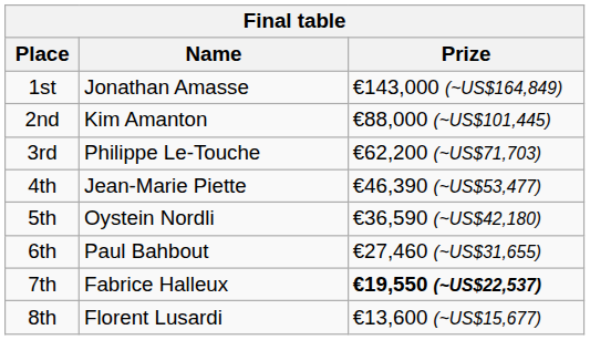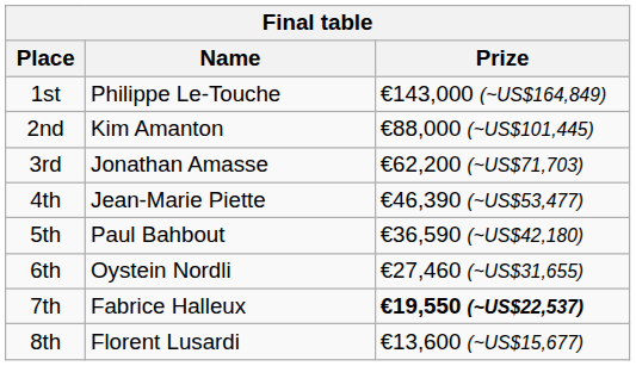1st | Name: Jonathan Amasse -> Philippe Le-Touche
3rd | Name: Philippe Le-Touche -> Jonathan Amasse
5th | Name: Oystein Nordli -> Paul Bahbout
6th | Name: Paul Bahbout -> Oystein Nordli
